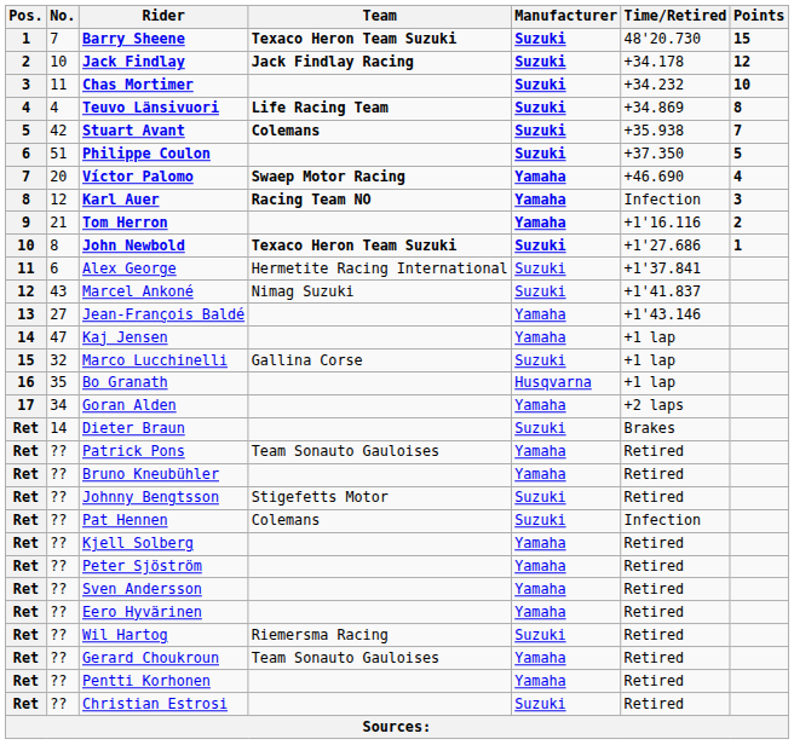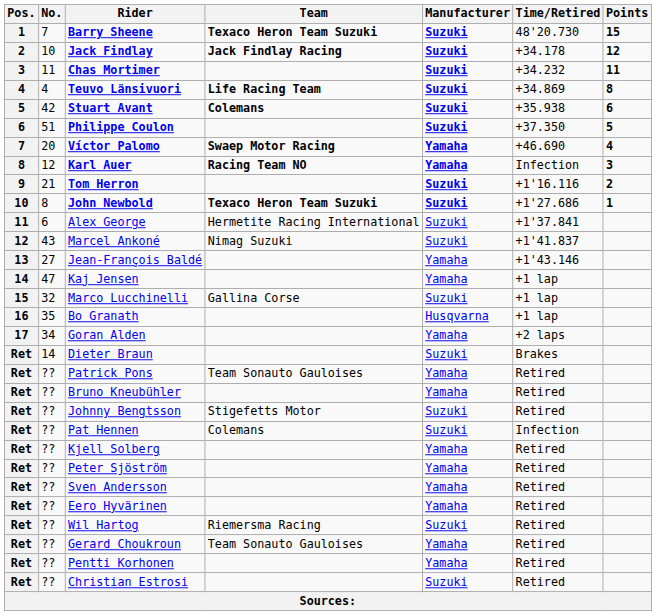Chas Mortimer | Points: 10 -> 11
Stuart Avant | Points: 7 -> 6
Tom Herron | Manufacturer: Yamaha -> Suzuki
